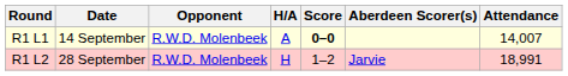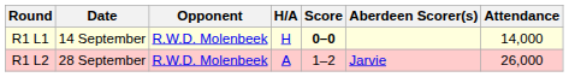R1 L1 | H/A: A -> H
R1 L1 | Attendance: 14,007 -> 14,000
R1 L2 | H/A: H -> A
R1 L2 | Attendance: 18,991 -> 26,000
